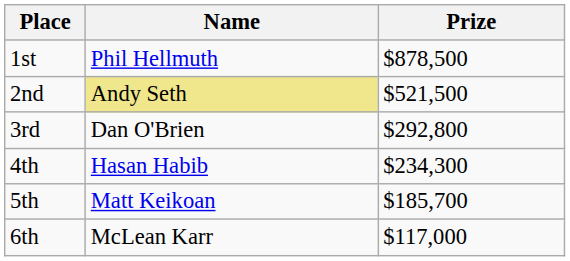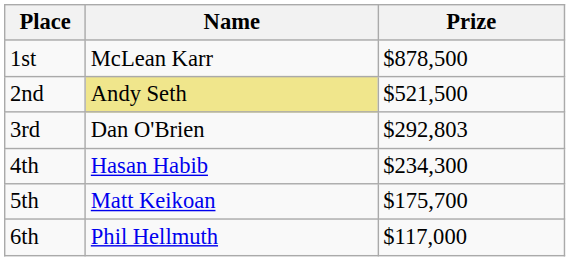1st | Name: Phil Hellmuth -> McLean Karr
3rd | Prize: $292,800 -> $292,803
5th | Prize: $185,700 -> $175,700
6th | Name: McLean Karr -> Phil Hellmuth
